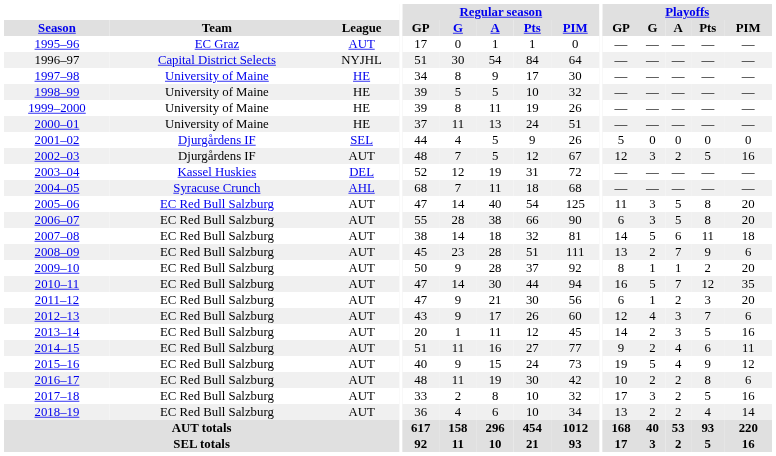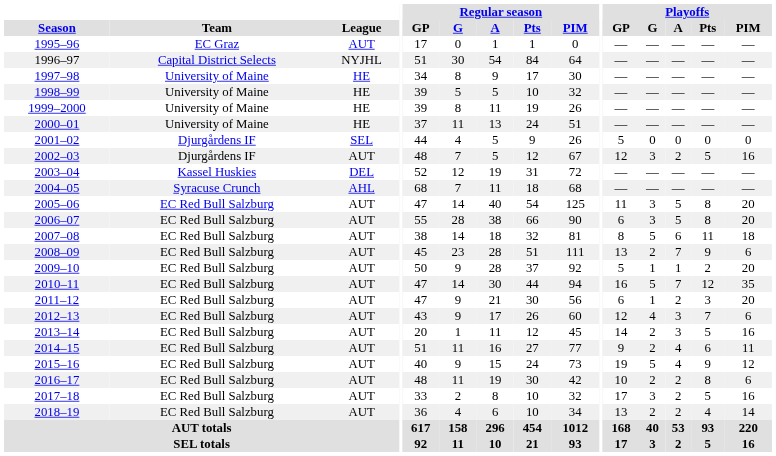2007–08 | Playoffs / GP: 14 -> 8
2009–10 | Playoffs / GP: 8 -> 5
